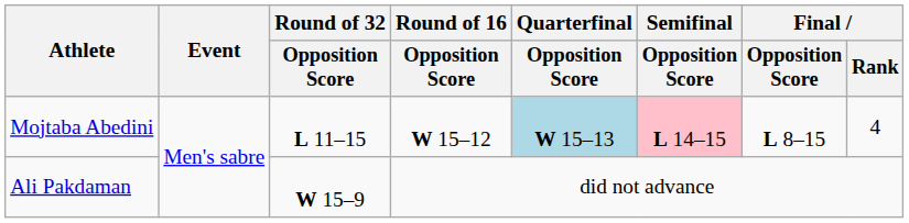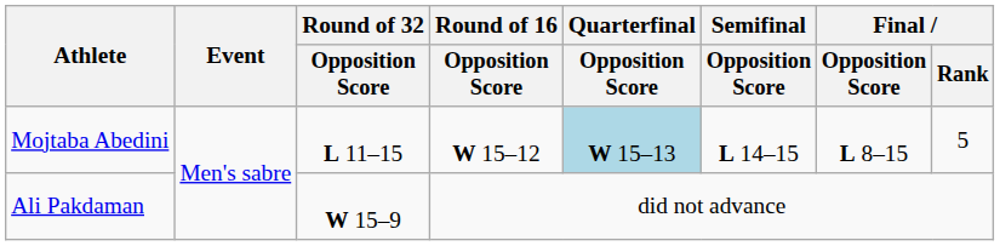Mojtaba Abedini | Semifinal / Opposition Score: pink background -> no background
Mojtaba Abedini | Final / Rank: 4 -> 5
